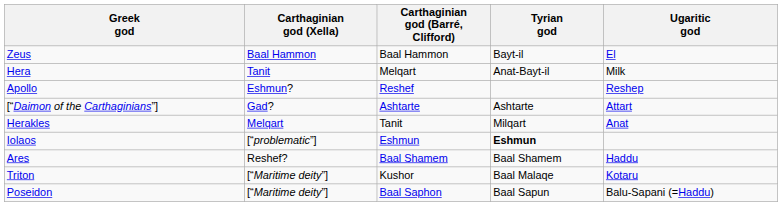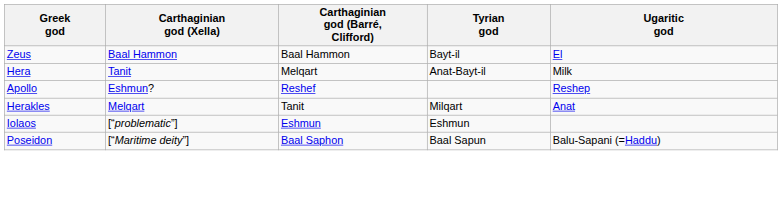- row: [“Daimon of the Carthaginians”] | Gad? | Ashtarte | Ashtarte | Attart
Iolaos | Tyrian god: bold -> normal
- row: Ares | Reshef? | Baal Shamem | Baal Shamem | Haddu
- row: Triton | [“Maritime deity”] | Kushor | Baal Malaqe | Kotaru
